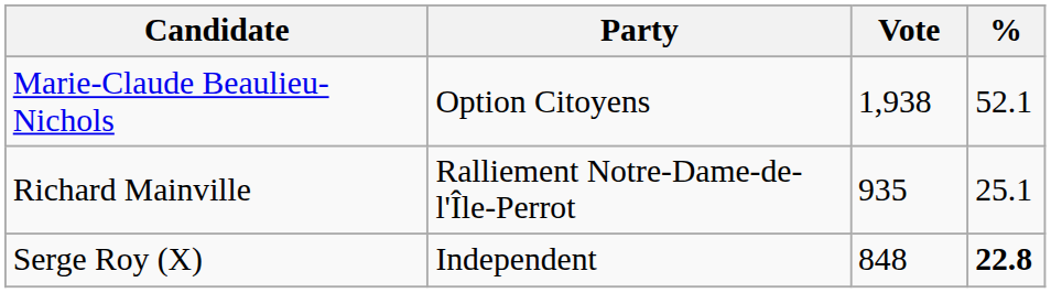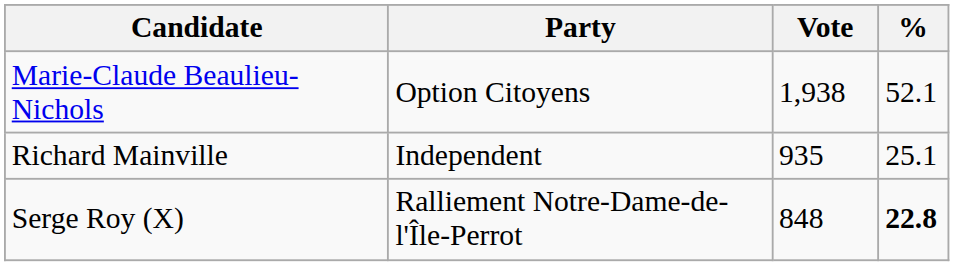Richard Mainville | Party: Ralliement Notre-Dame-de-l'Île-Perrot -> Independent
Serge Roy (X) | Party: Independent -> Ralliement Notre-Dame-de-l'Île-Perrot
